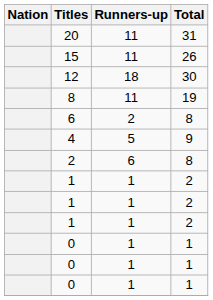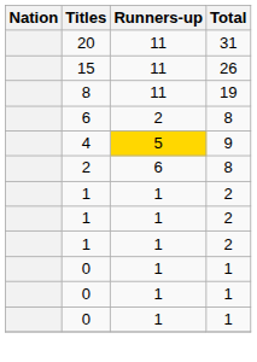- row: 12 | 18 | 30
4 | Runners-up: no background -> gold background
